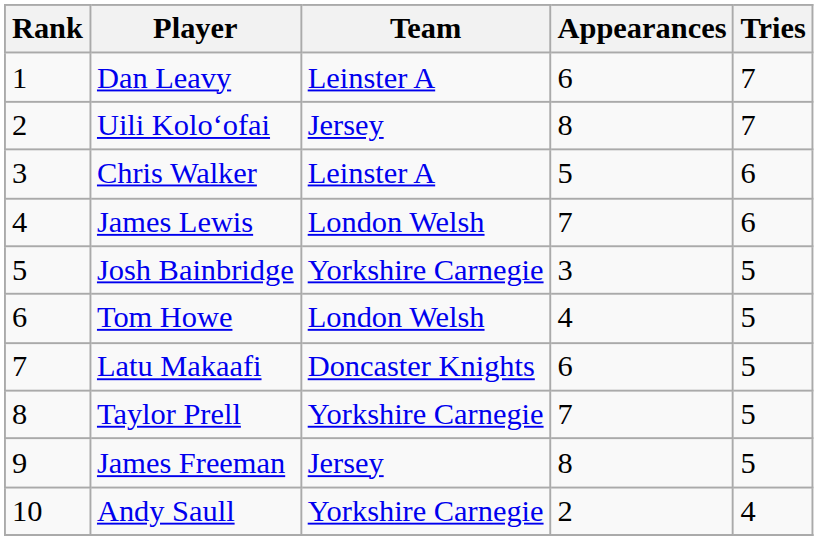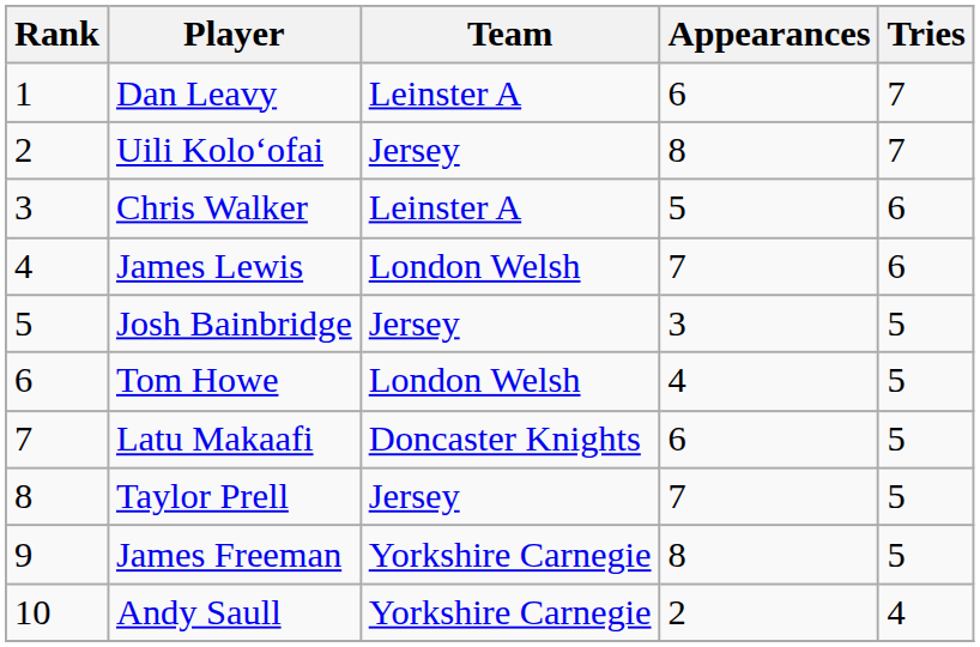Josh Bainbridge | Team: Yorkshire Carnegie -> Jersey
Taylor Prell | Team: Yorkshire Carnegie -> Jersey
James Freeman | Team: Jersey -> Yorkshire Carnegie
